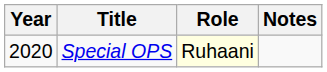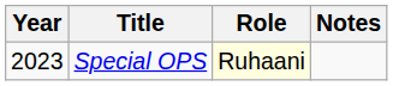Special OPS | Year: 2020 -> 2023
